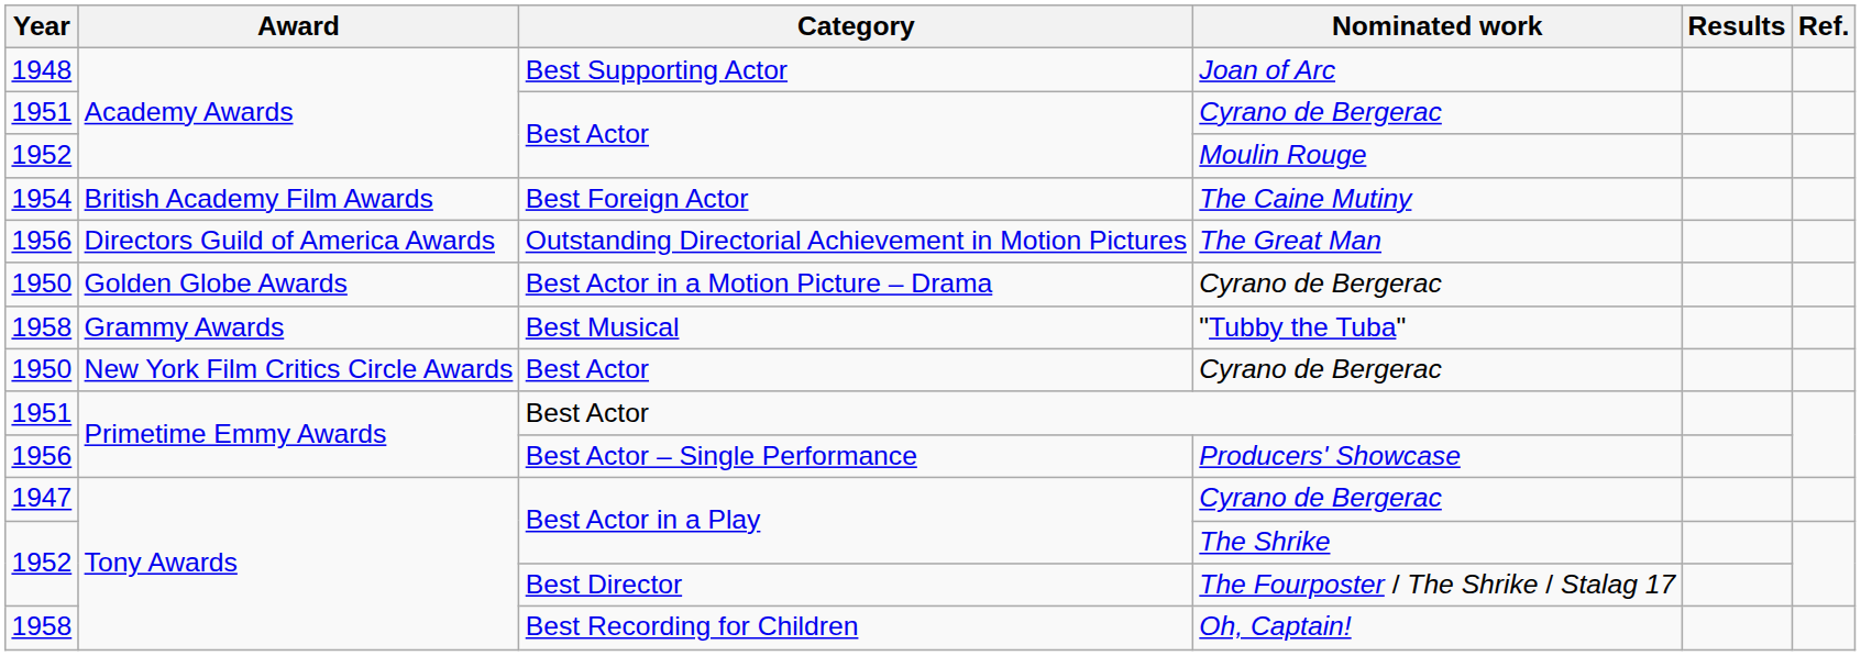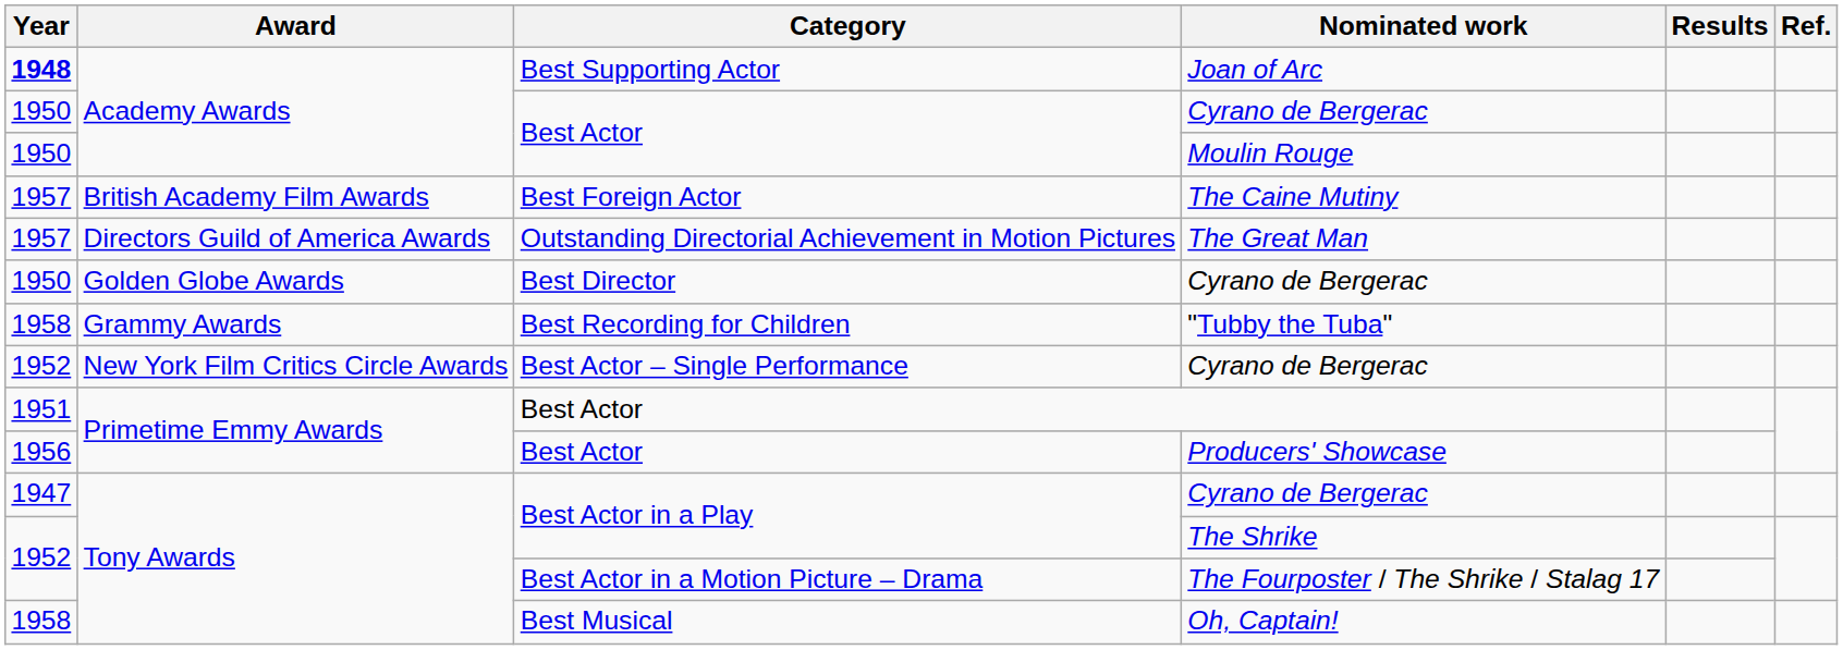Joan of Arc | Year: normal -> bold
Academy Awards / Cyrano de Bergerac | Year: 1951 -> 1950
Moulin Rouge | Year: 1952 -> 1950
The Caine Mutiny | Year: 1954 -> 1957
The Great Man | Year: 1956 -> 1957
Golden Globe Awards / Cyrano de Bergerac | Category: Best Actor in a Motion Picture – Drama -> Best Director
"Tubby the Tuba" | Category: Best Musical -> Best Recording for Children
New York Film Critics Circle Awards / Cyrano de Bergerac | Year: 1950 -> 1952
New York Film Critics Circle Awards / Cyrano de Bergerac | Category: Best Actor -> Best Actor – Single Performance
Producers' Showcase | Category: Best Actor – Single Performance -> Best Actor
The Fourposter / The Shrike / Stalag 17 | Category: Best Director -> Best Actor in a Motion Picture – Drama
Oh, Captain! | Category: Best Recording for Children -> Best Musical
